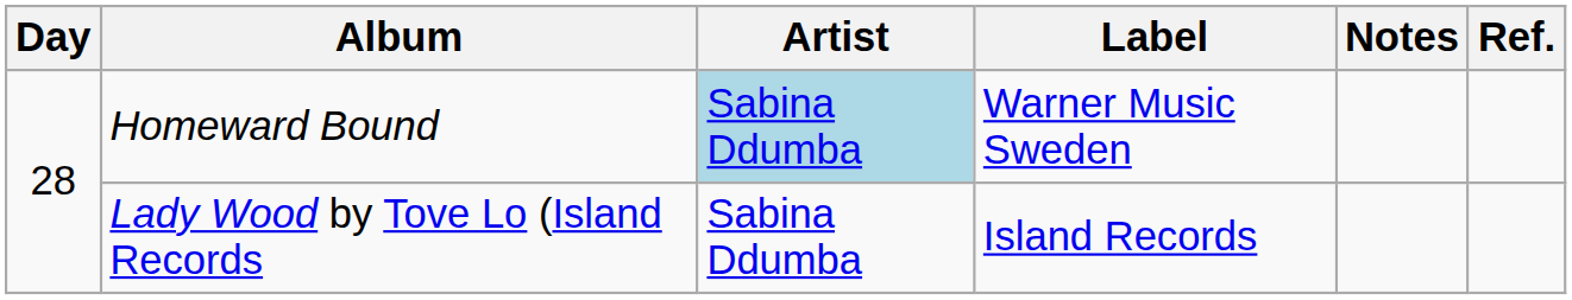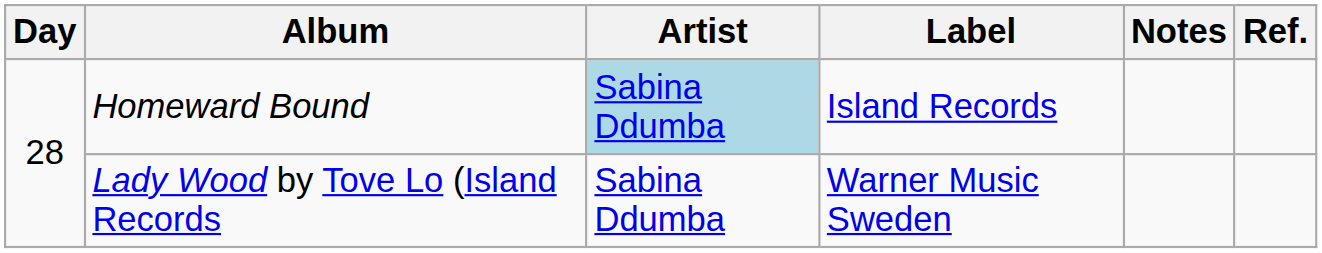Homeward Bound | Label: Warner Music Sweden -> Island Records
Lady Wood by Tove Lo (Island Records | Label: Island Records -> Warner Music Sweden
